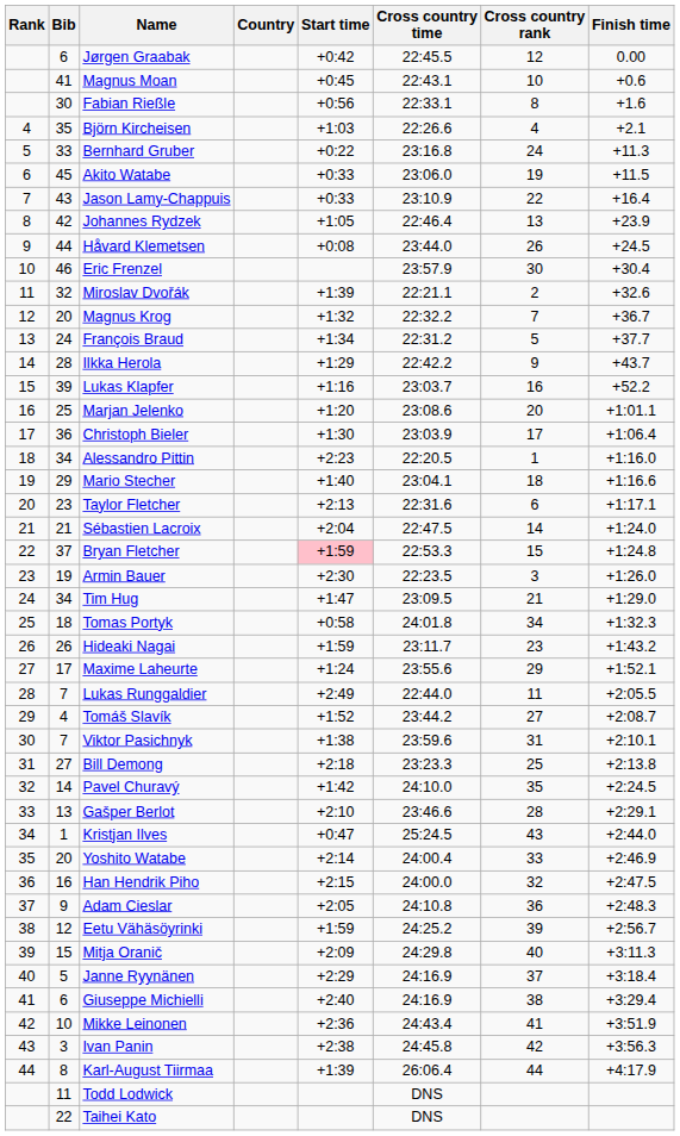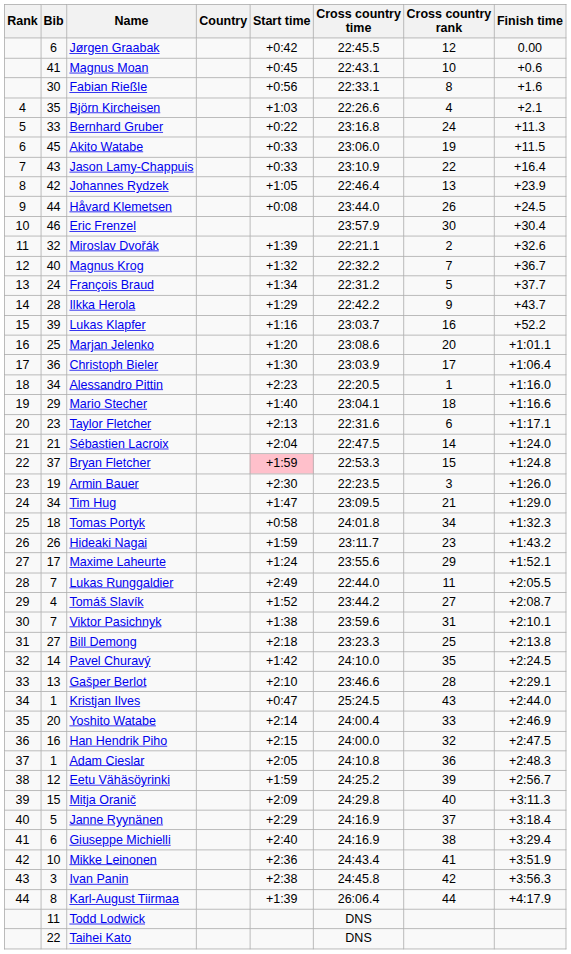Magnus Krog | Bib: 20 -> 40
Adam Cieslar | Bib: 9 -> 1
